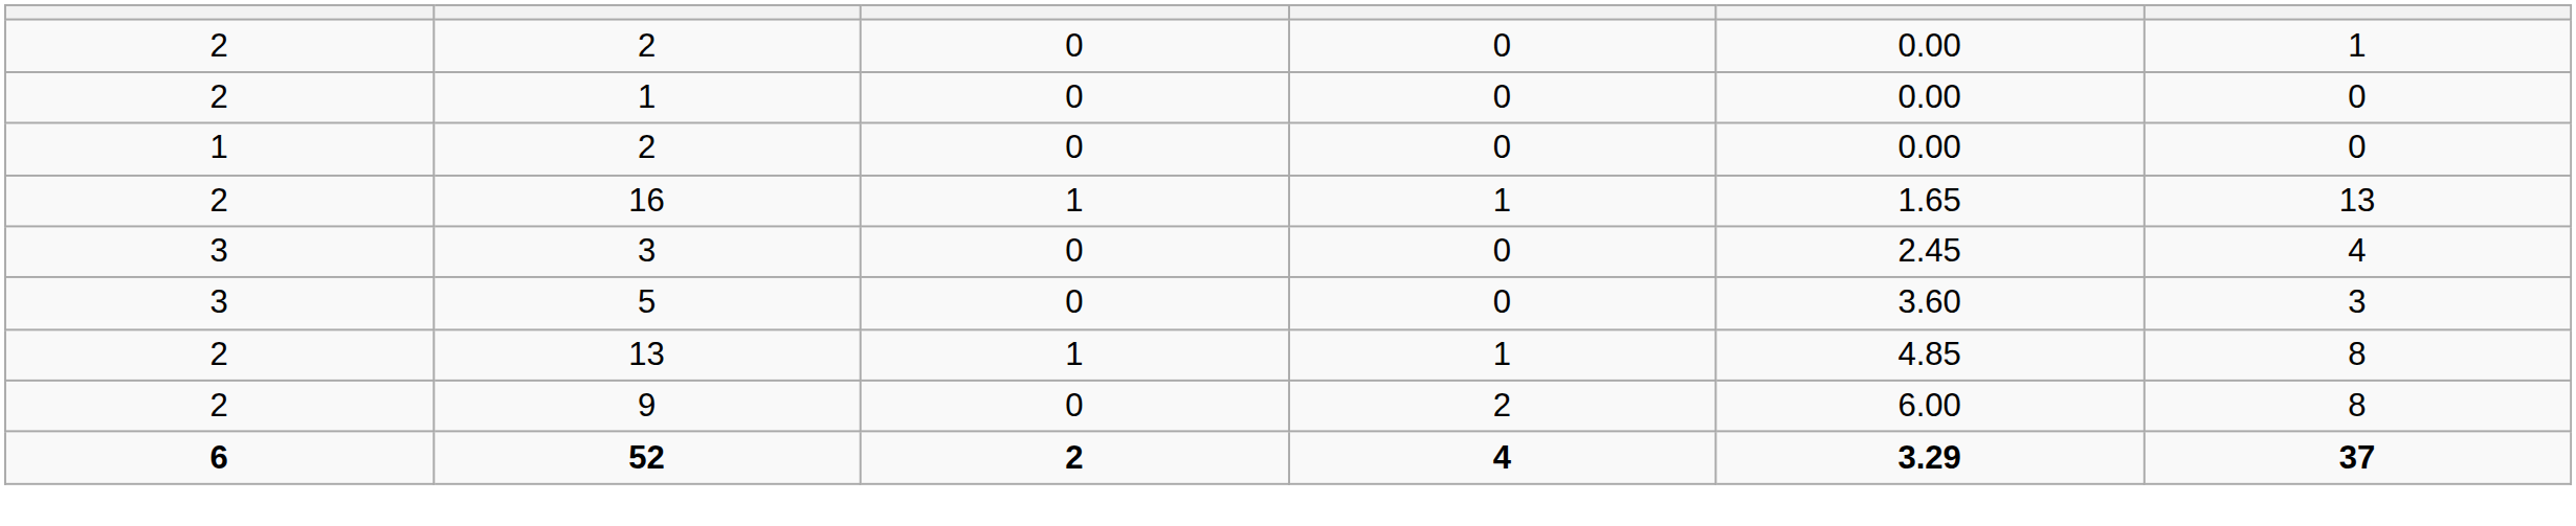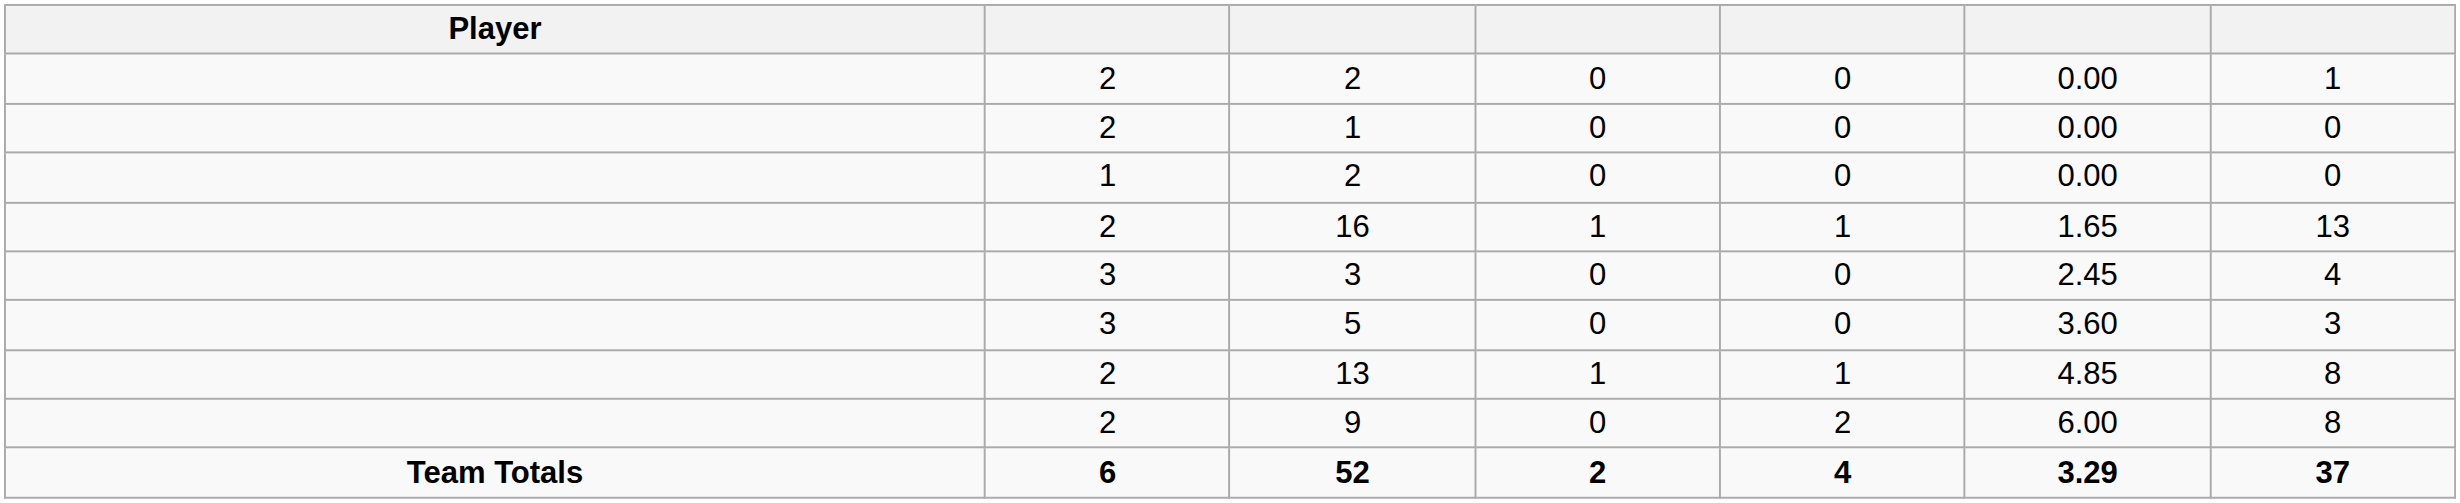+ column: Player | Team Totals
